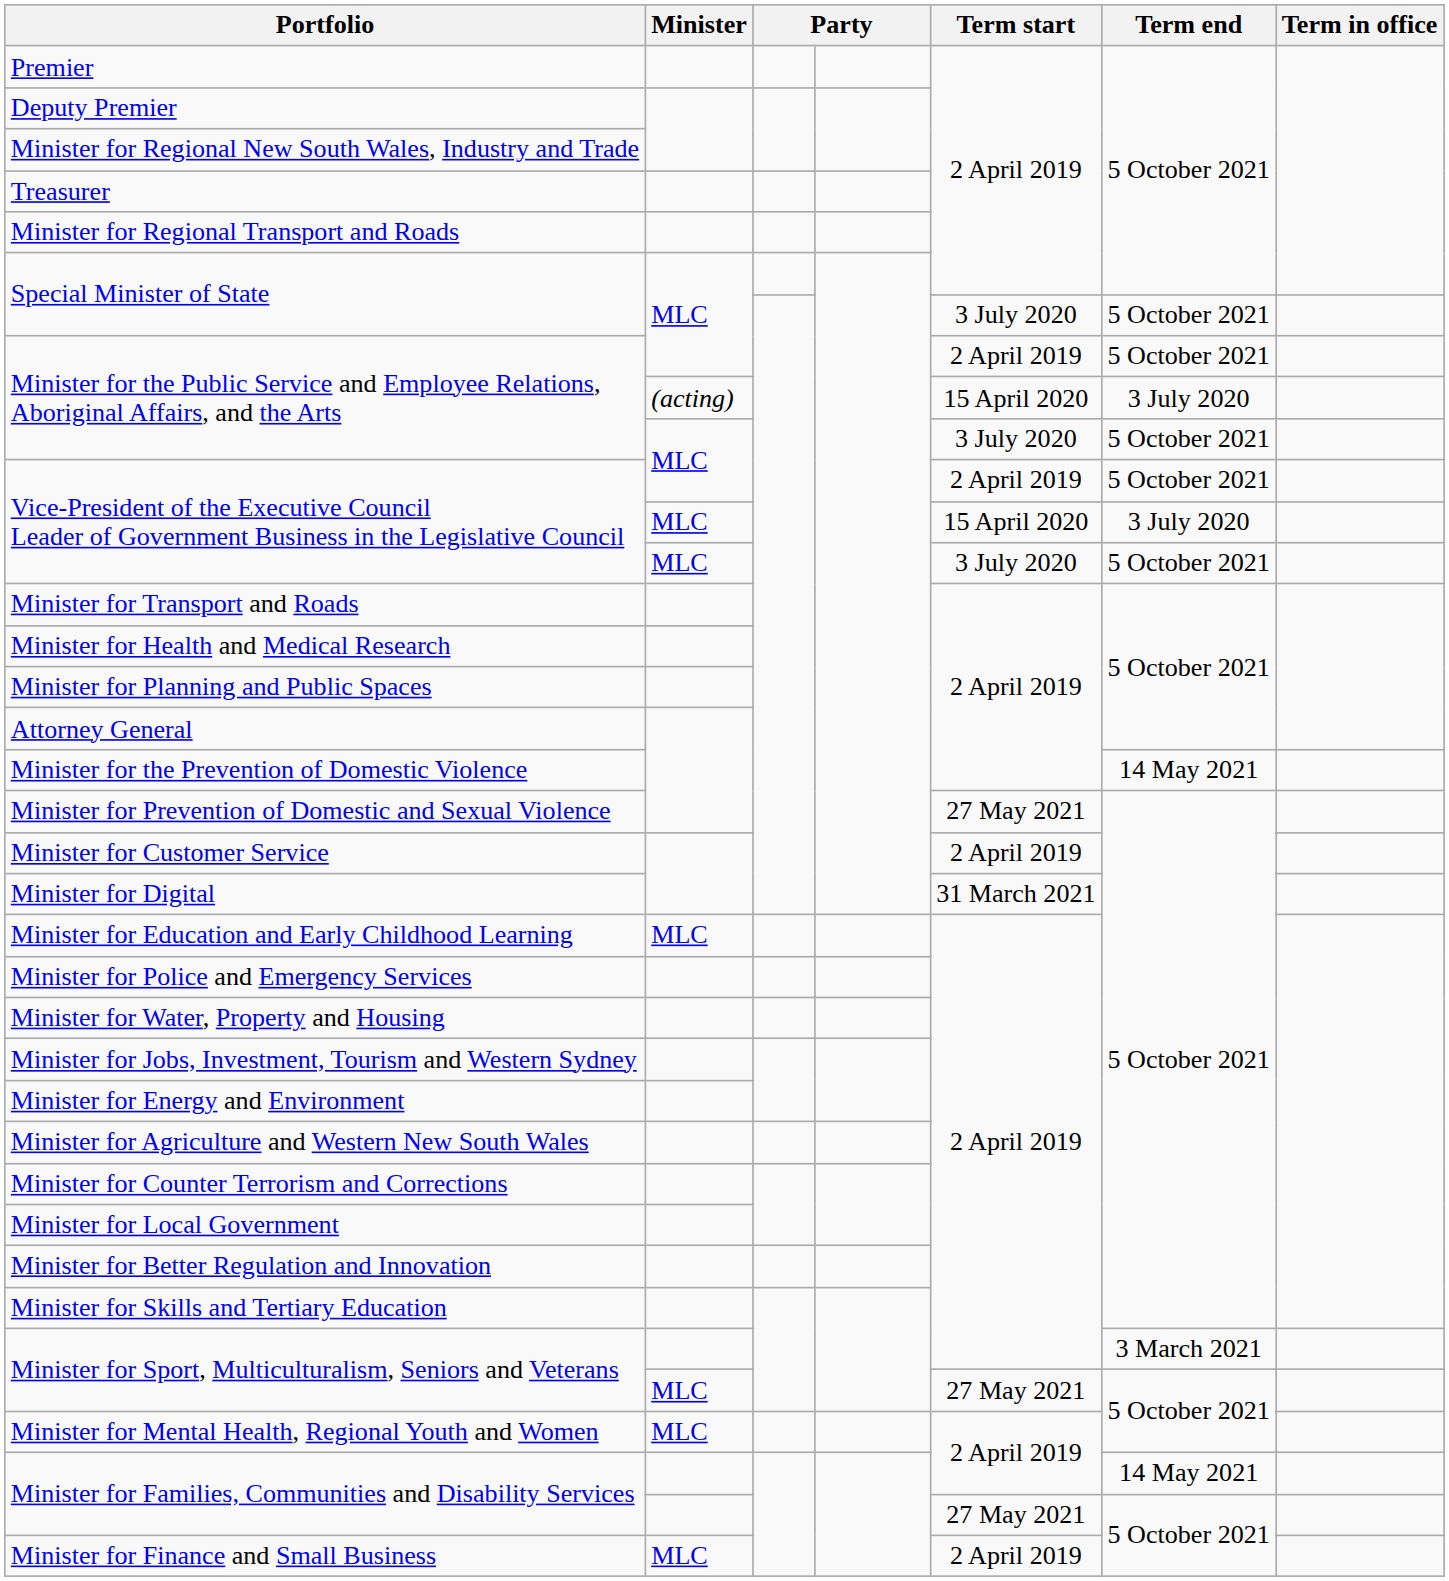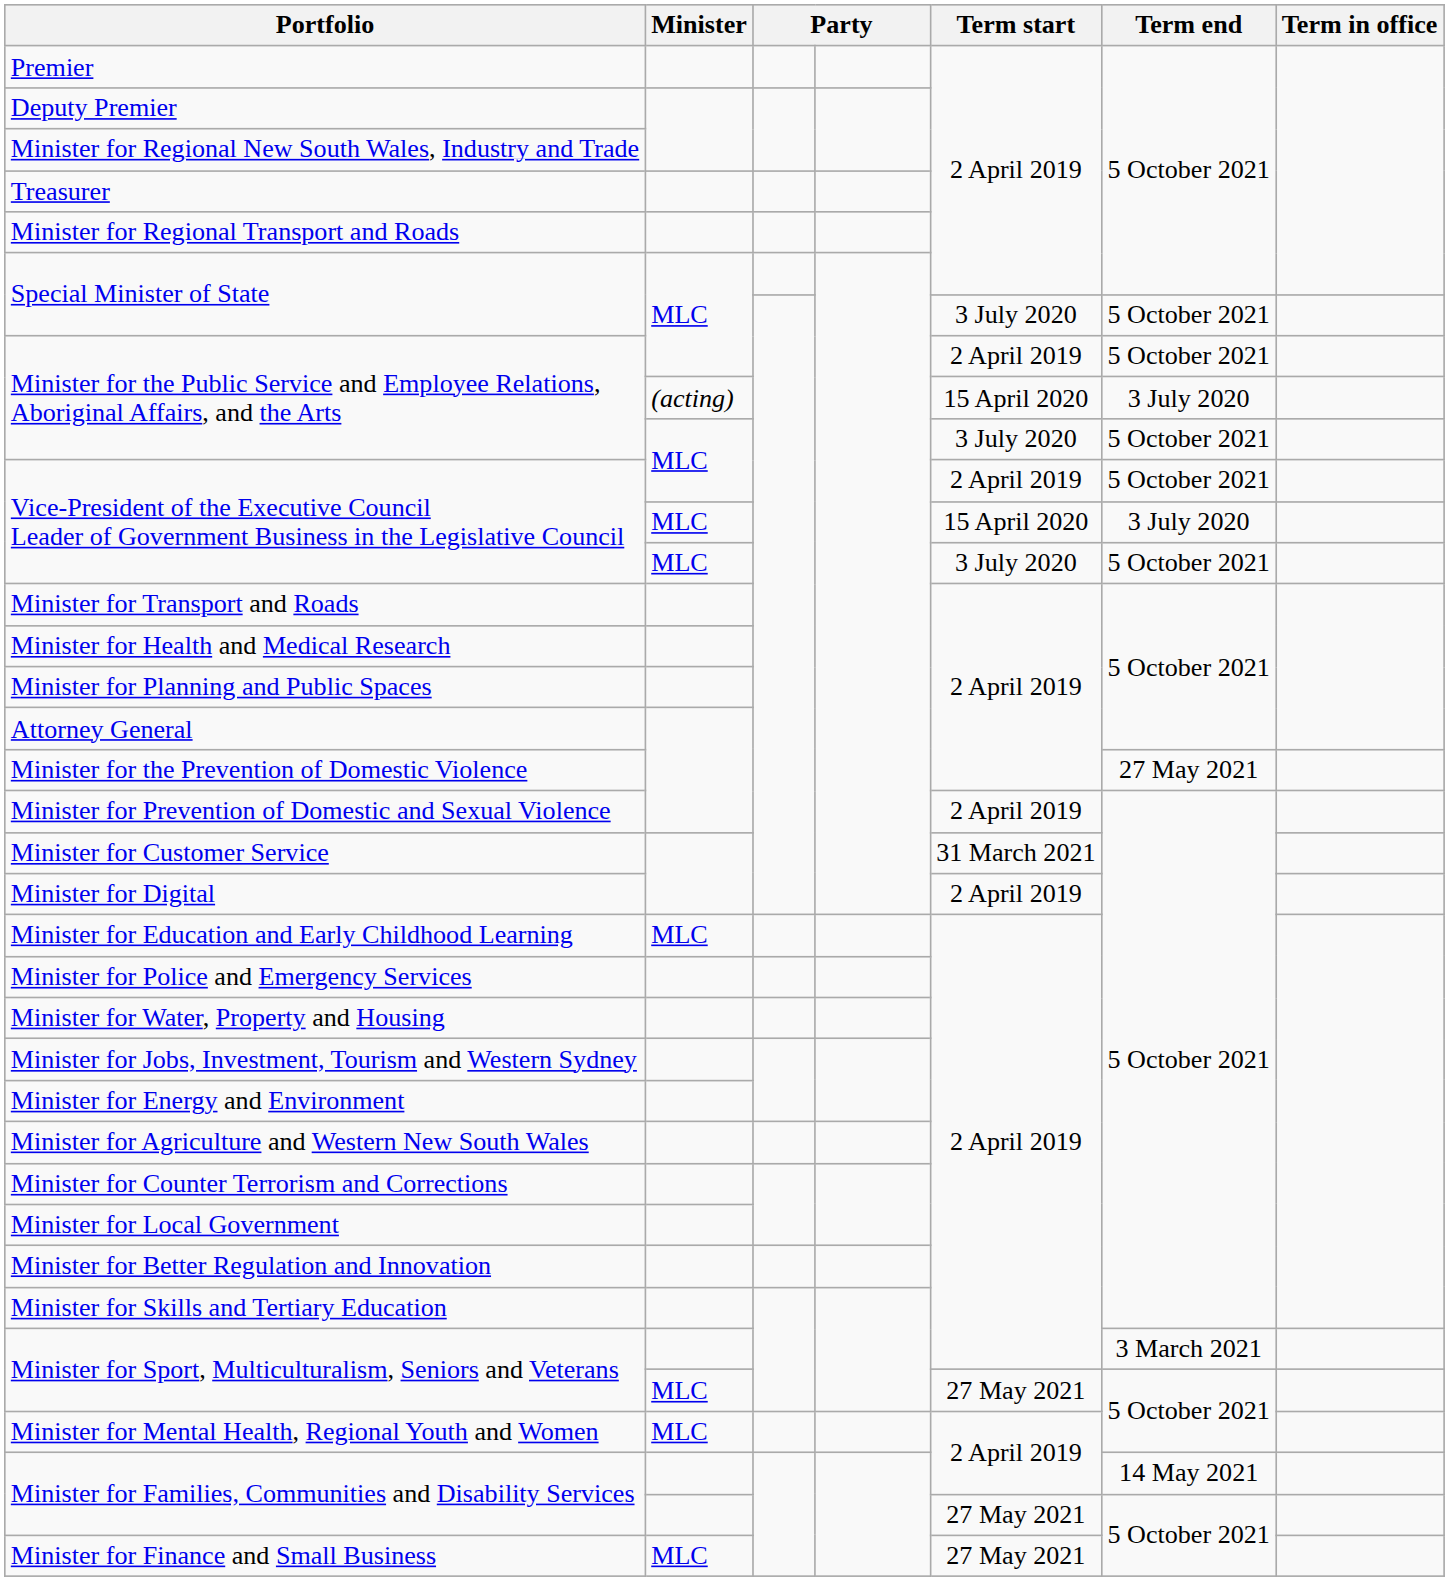Minister for the Prevention of Domestic Violence | Term end: 14 May 2021 -> 27 May 2021
Minister for Prevention of Domestic and Sexual Violence | Term start: 27 May 2021 -> 2 April 2019
Minister for Customer Service | Term start: 2 April 2019 -> 31 March 2021
Minister for Digital | Term start: 31 March 2021 -> 2 April 2019
Minister for Finance and Small Business | Term start: 2 April 2019 -> 27 May 2021
